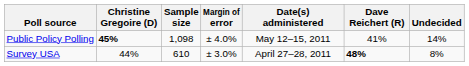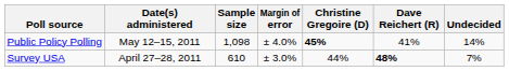columns swapped: Date(s) administered <-> Christine Gregoire (D)
Survey USA | Undecided: 8% -> 7%
